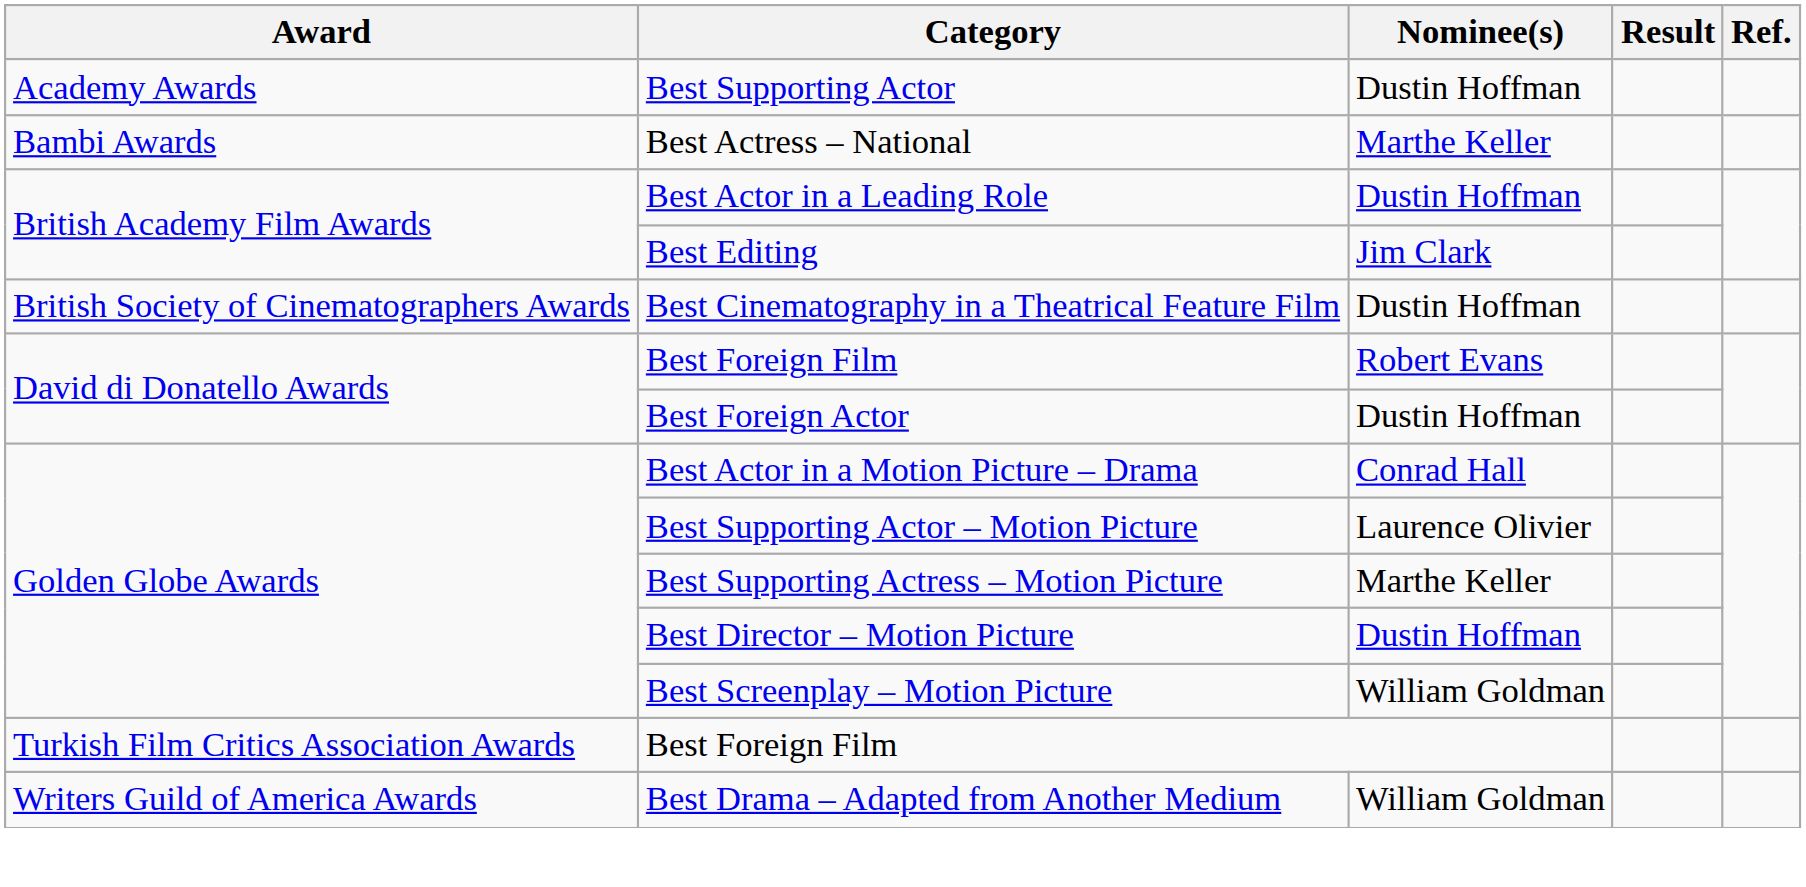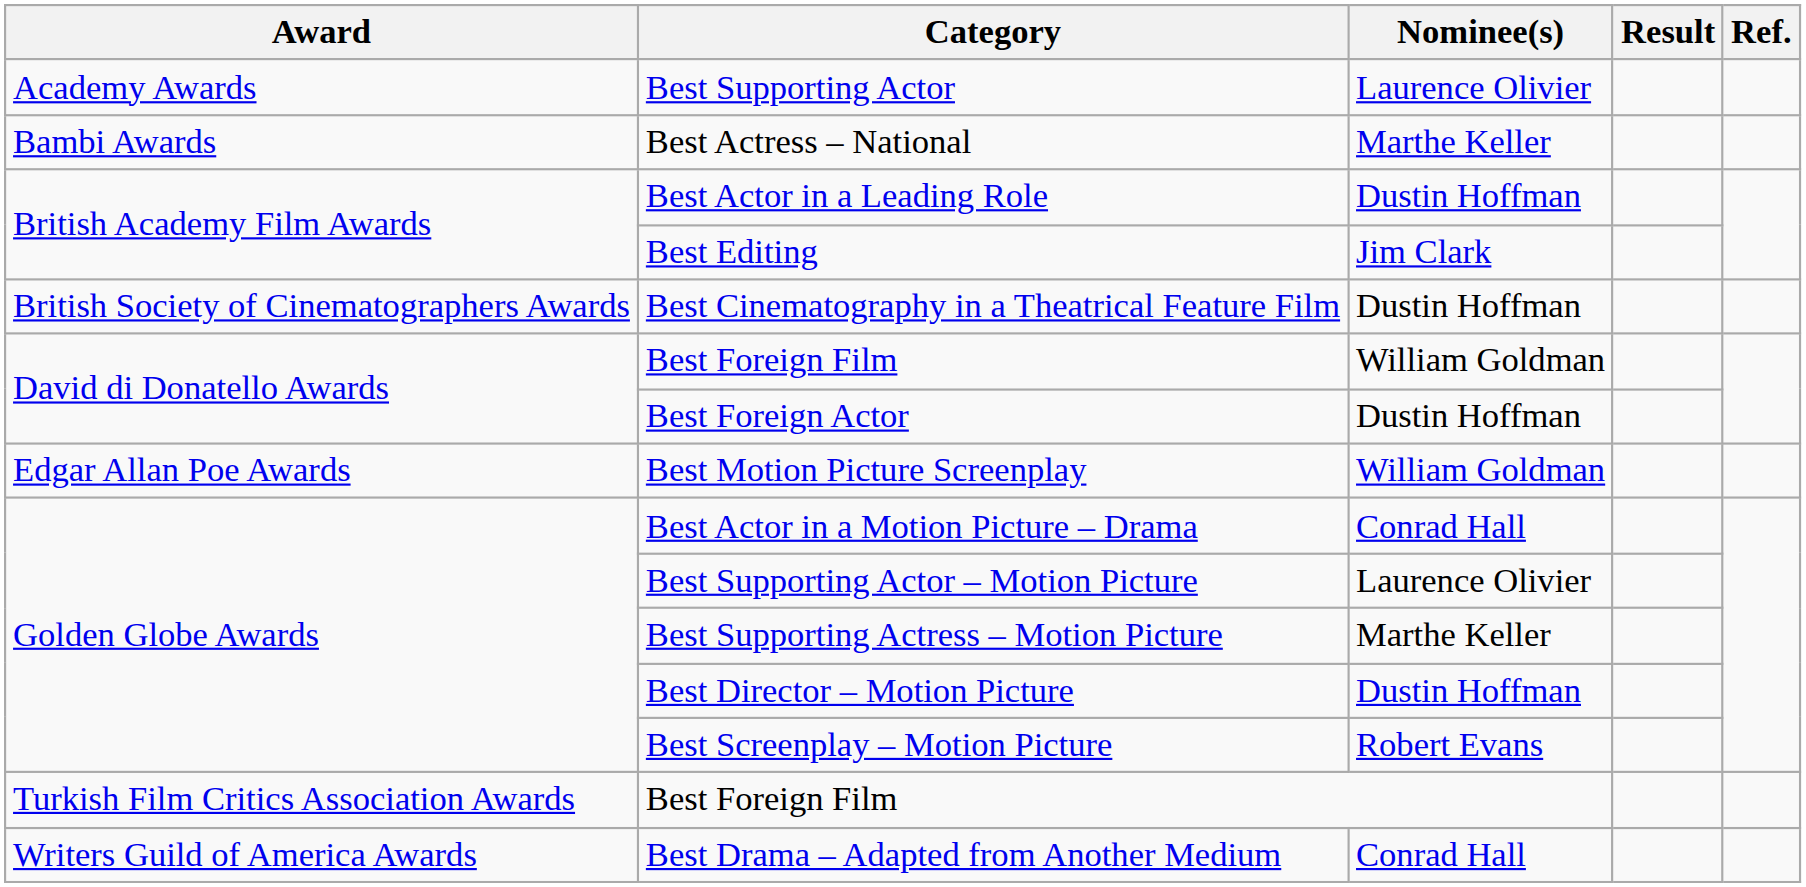Best Supporting Actor | Nominee(s): Dustin Hoffman -> Laurence Olivier
David di Donatello Awards / Best Foreign Film | Nominee(s): Robert Evans -> William Goldman
+ row: Edgar Allan Poe Awards | Best Motion Picture Screenplay | William Goldman
Best Screenplay – Motion Picture | Nominee(s): William Goldman -> Robert Evans
Best Drama – Adapted from Another Medium | Nominee(s): William Goldman -> Conrad Hall
